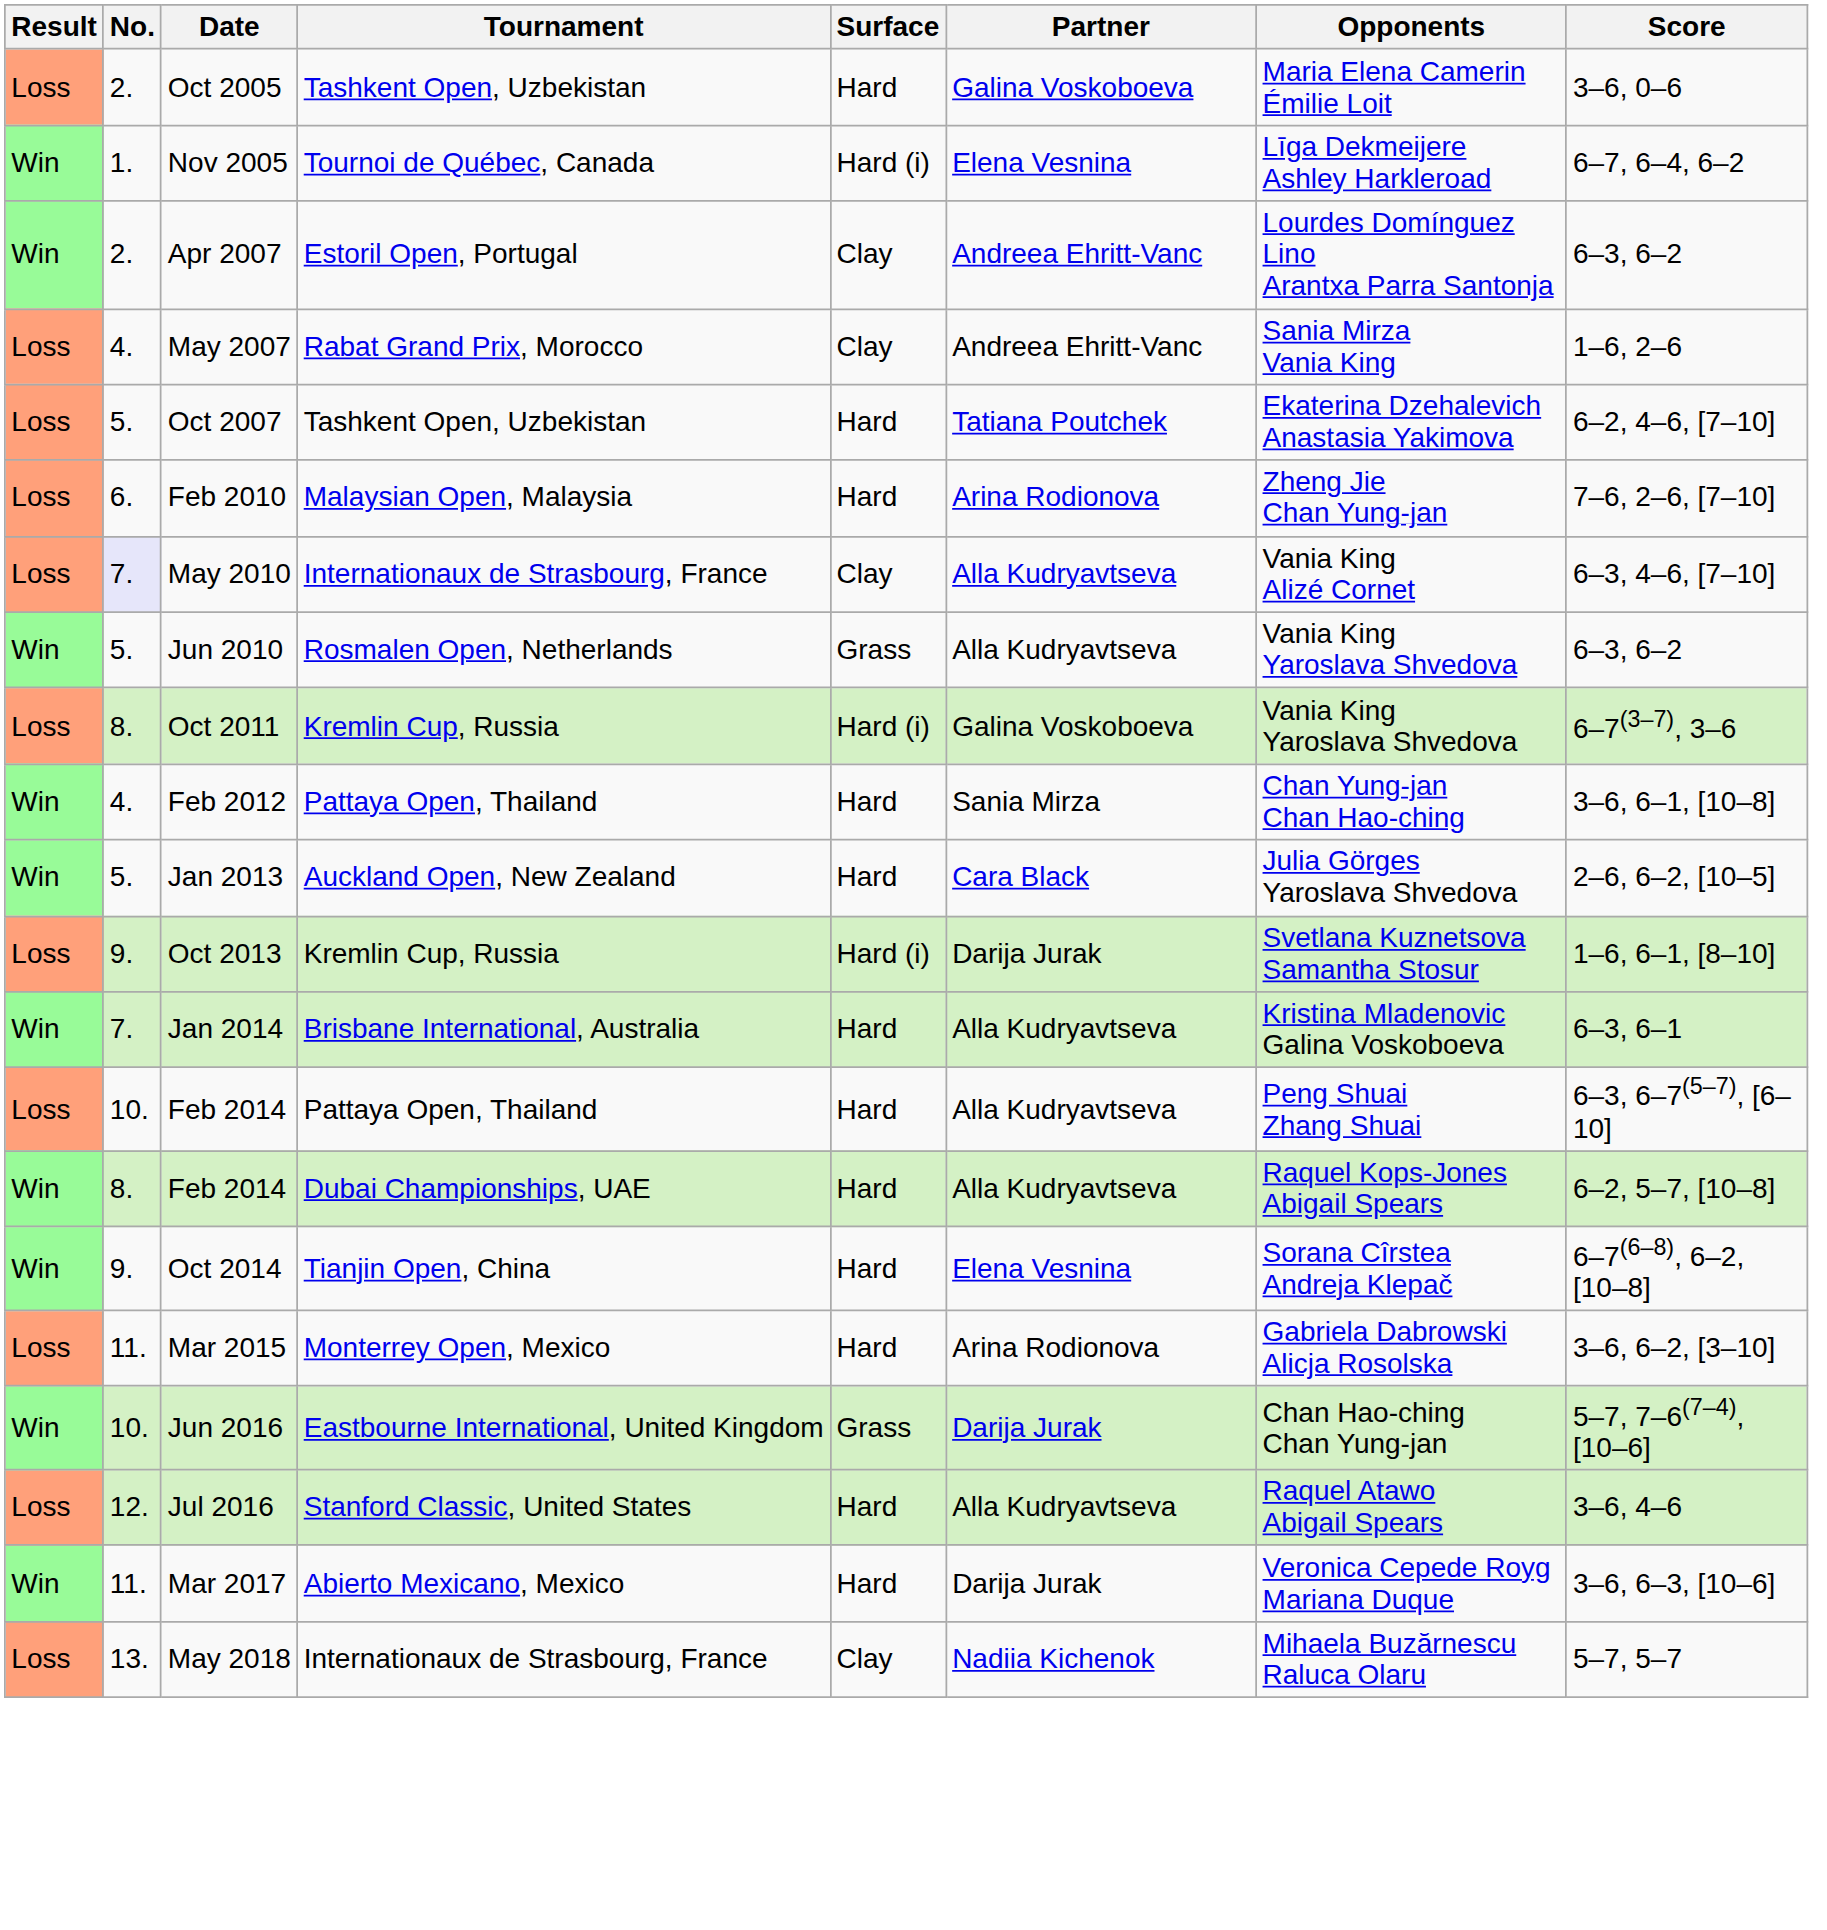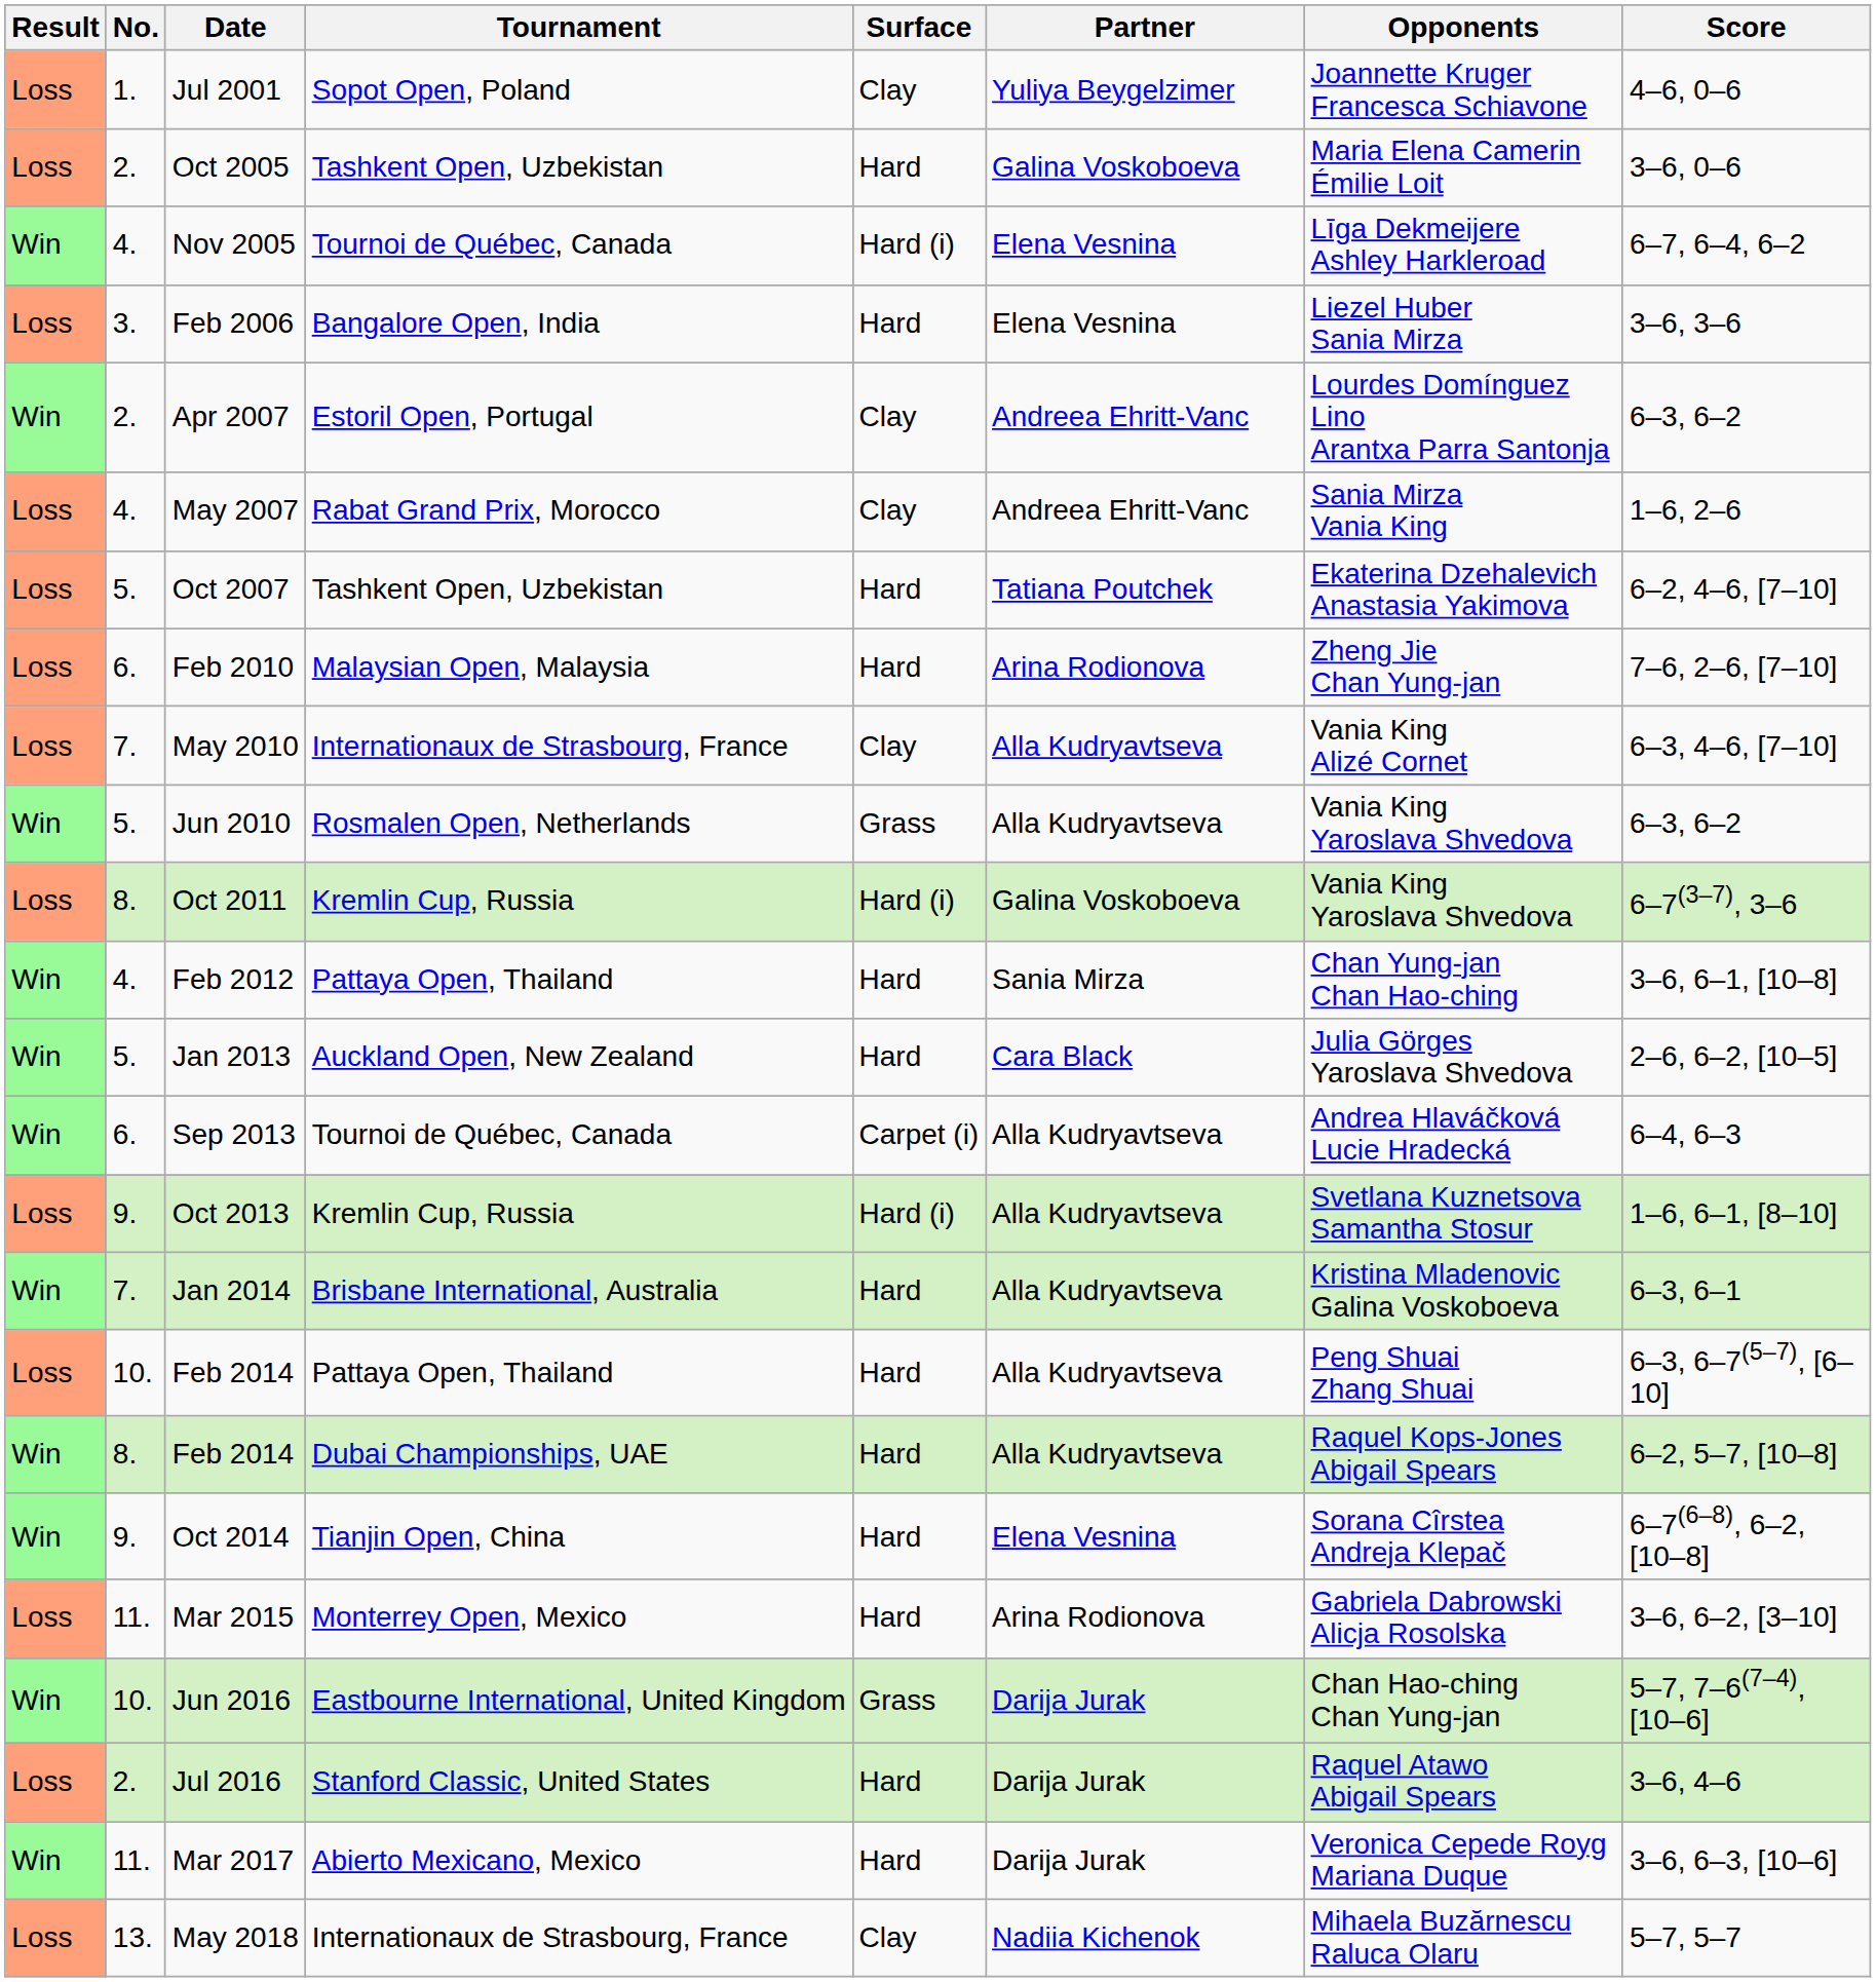+ row: Loss | 1. | Jul 2001 | Sopot Open, Poland | Clay | Yuliya Beygelzimer | Joannette Kruger Francesca Schiavone | 4–6, 0–6
Nov 2005 | No.: 1. -> 4.
+ row: Loss | 3. | Feb 2006 | Bangalore Open, India | Hard | Elena Vesnina | Liezel Huber Sania Mirza | 3–6, 3–6
May 2010 | No.: lavender background -> no background
+ row: Win | 6. | Sep 2013 | Tournoi de Québec, Canada | Carpet (i) | Alla Kudryavtseva | Andrea Hlaváčková Lucie Hradecká | 6–4, 6–3
Oct 2013 | Partner: Darija Jurak -> Alla Kudryavtseva
Jul 2016 | No.: 12. -> 2.
Jul 2016 | Partner: Alla Kudryavtseva -> Darija Jurak
